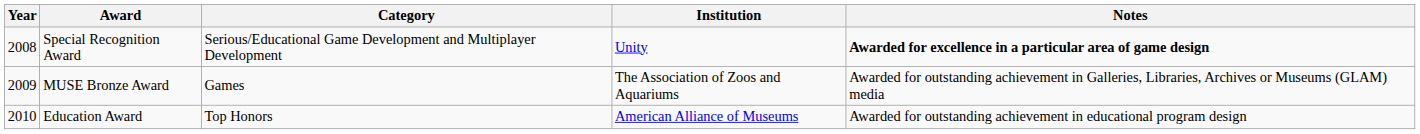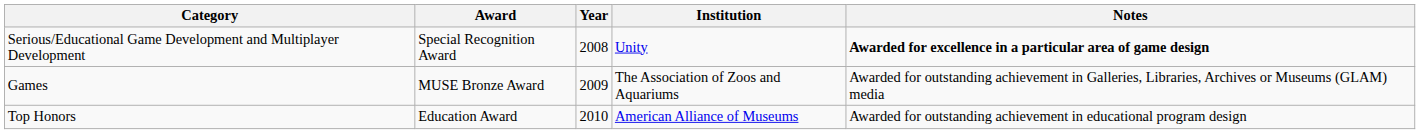columns swapped: Year <-> Category
